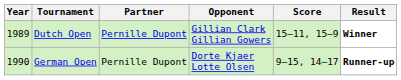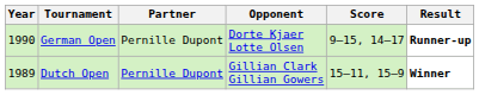rows swapped: Dutch Open <-> German Open
